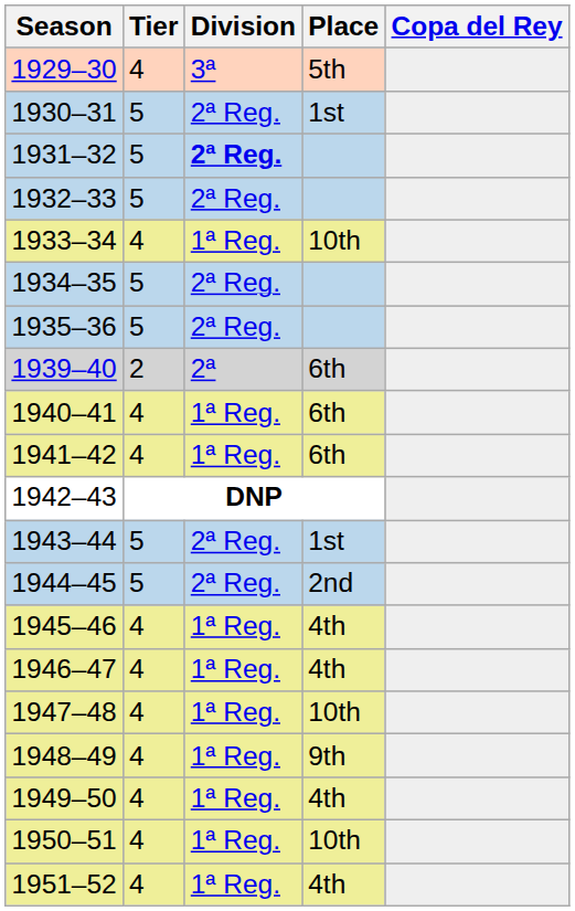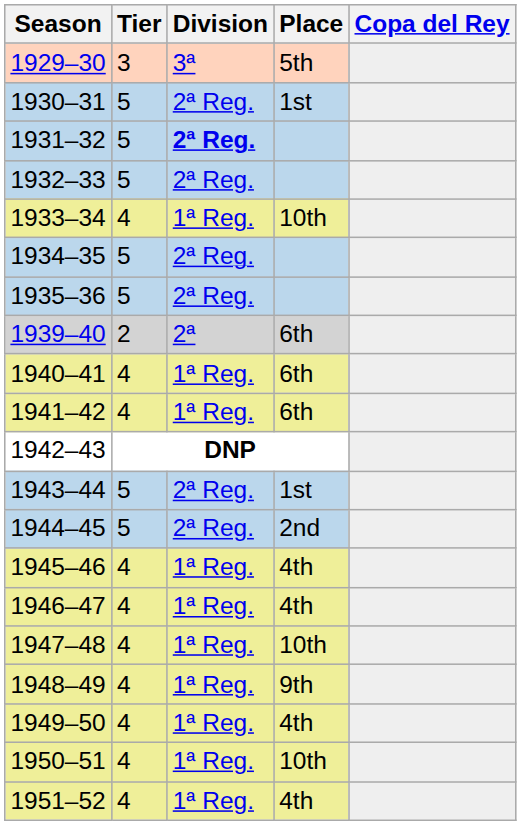1929–30 | Tier: 4 -> 3
